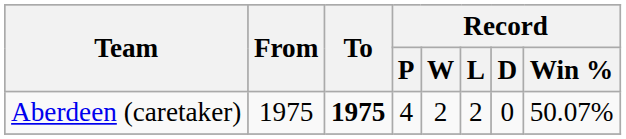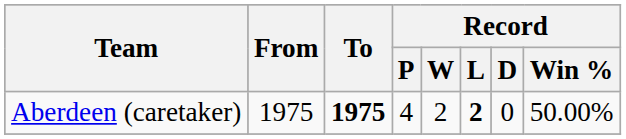Aberdeen (caretaker) | Record / L: normal -> bold
Aberdeen (caretaker) | Record / Win %: 50.07% -> 50.00%
